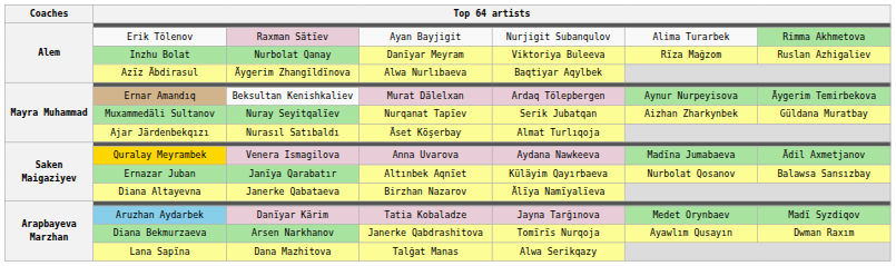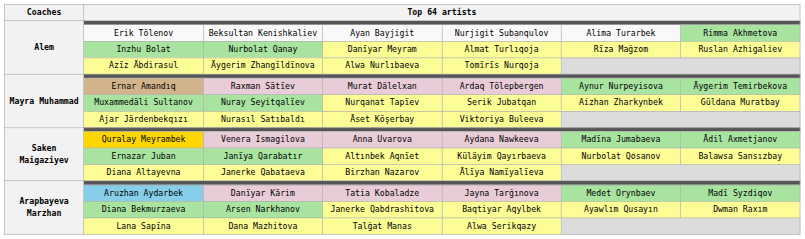Erik Tölenov | column 3: Raxman Sätïev -> Beksultan Kenishkaliev
Inzhu Bolat | column 5: Viktoriya Buleeva -> Almat Turlıqoja
Azïz Äbdirasul | column 5: Baqtiyar Aqylbek -> Tomïrïs Nurqoja
Ernar Amandıq | column 3: Beksultan Kenishkaliev -> Raxman Sätïev
Ajar Järdenbekqızı | column 5: Almat Turlıqoja -> Viktoriya Buleeva
Diana Bekmurzaeva | column 5: Tomïrïs Nurqoja -> Baqtiyar Aqylbek
